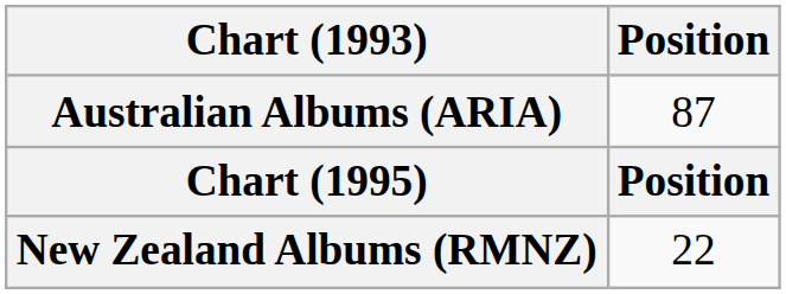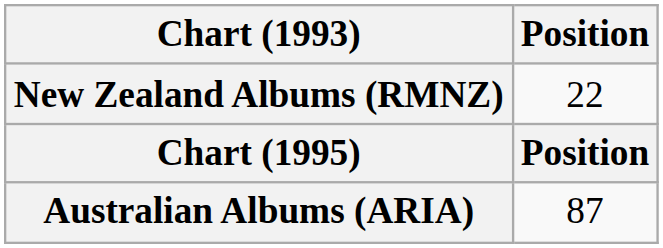rows swapped: New Zealand Albums (RMNZ) <-> Australian Albums (ARIA)
